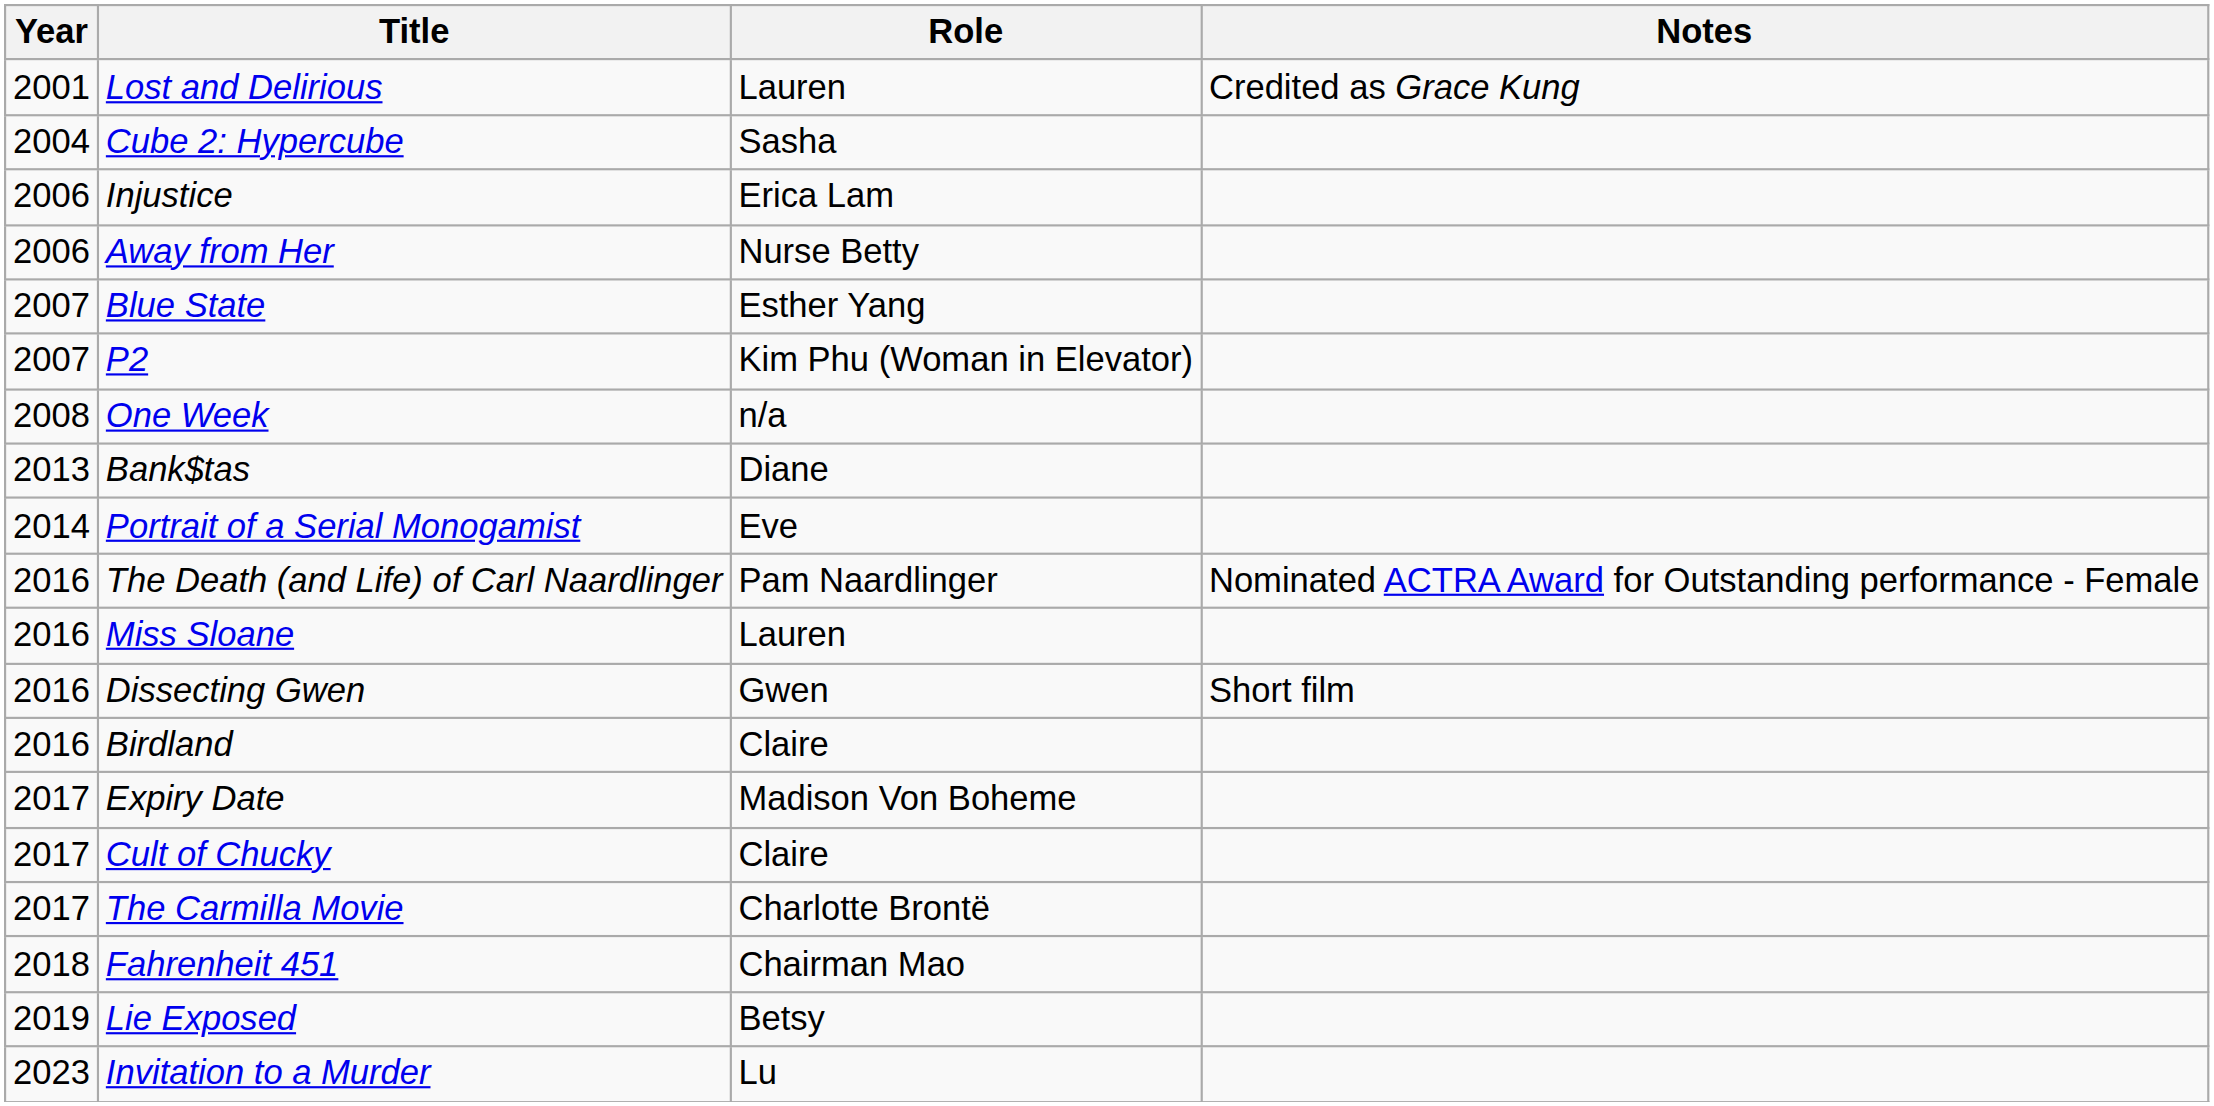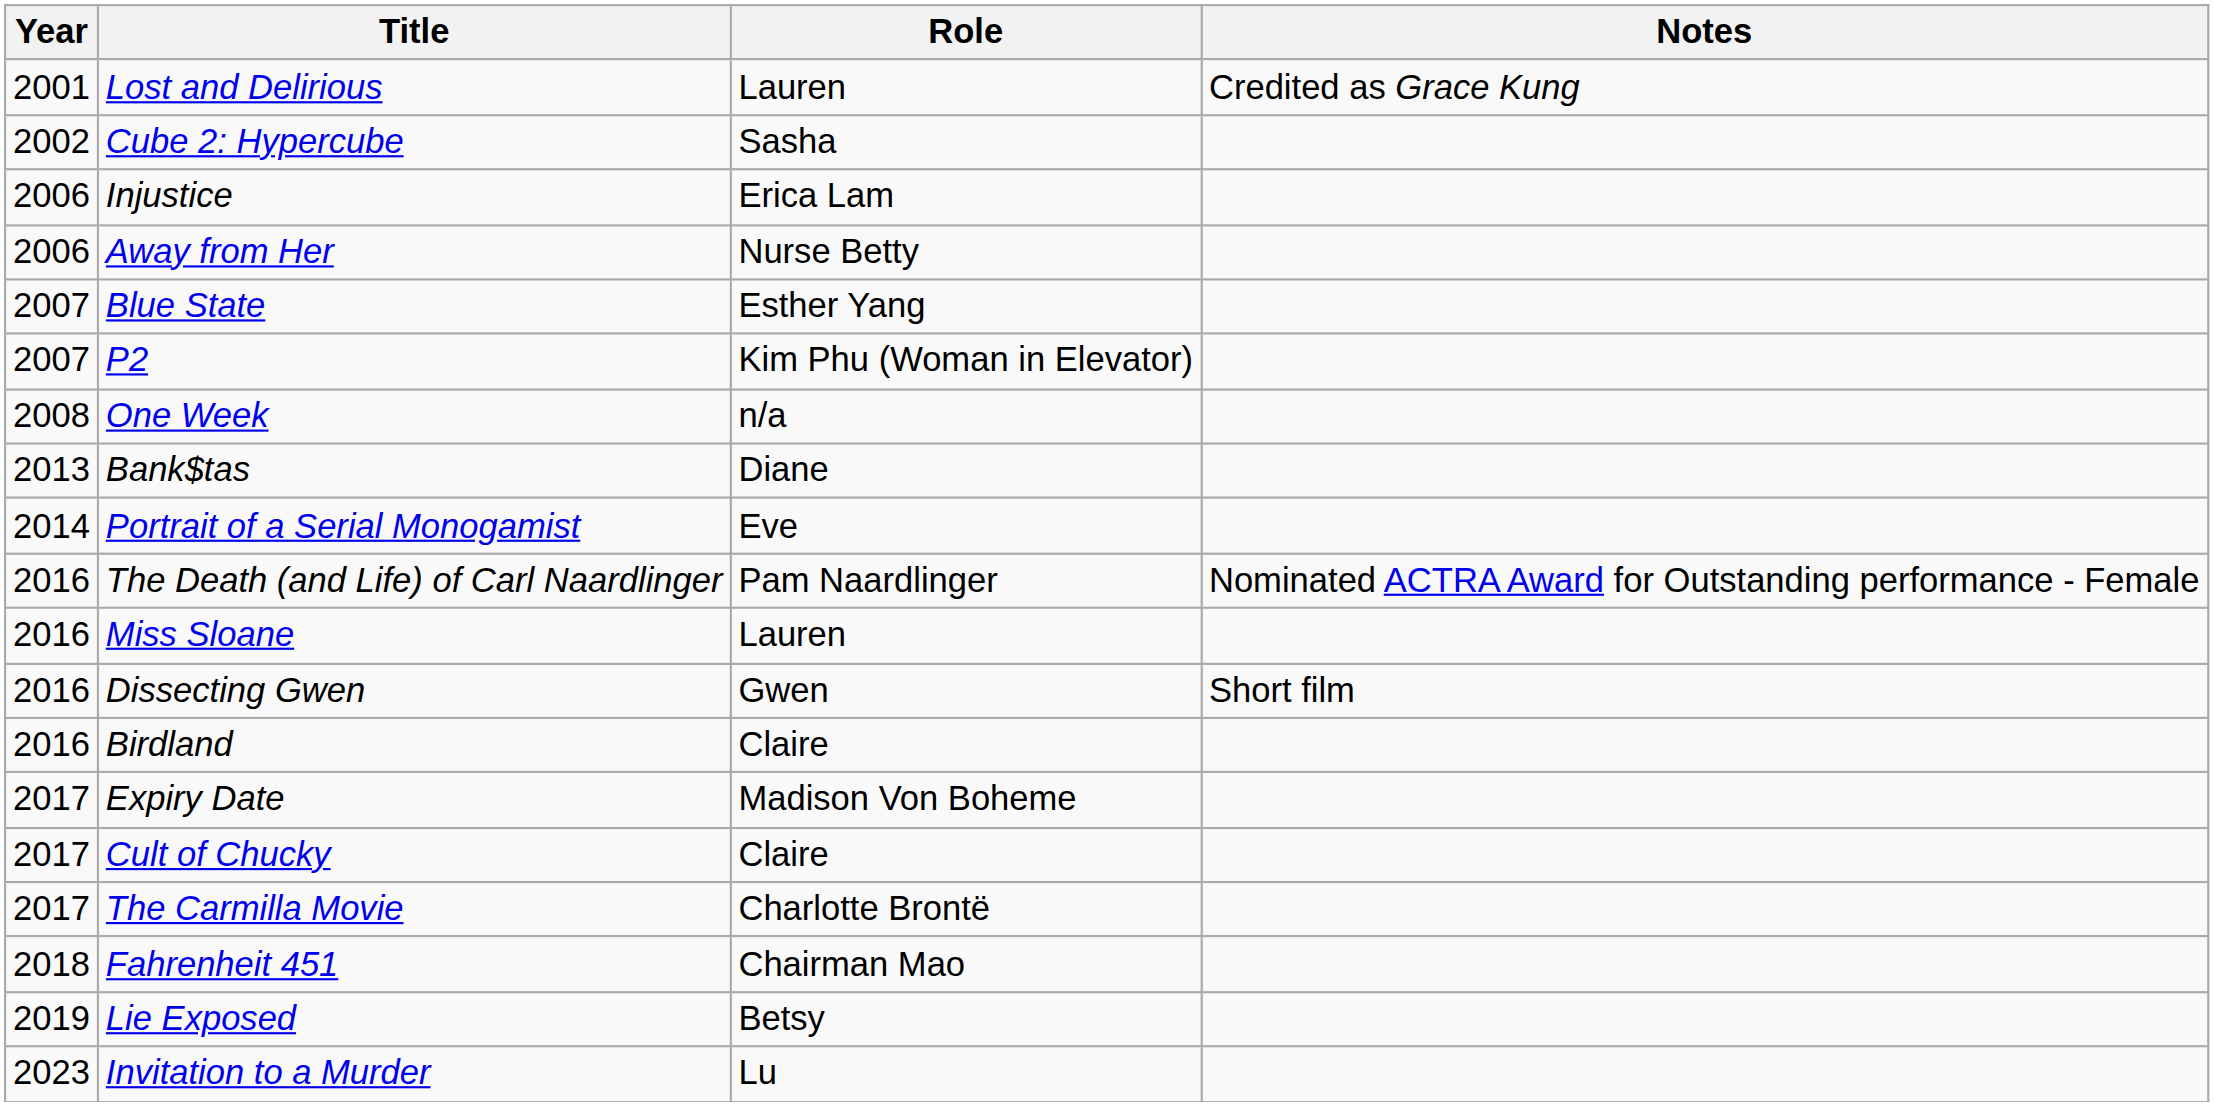Cube 2: Hypercube | Year: 2004 -> 2002
